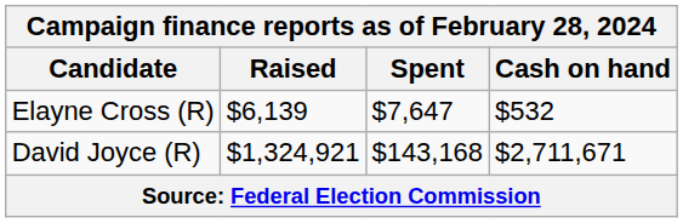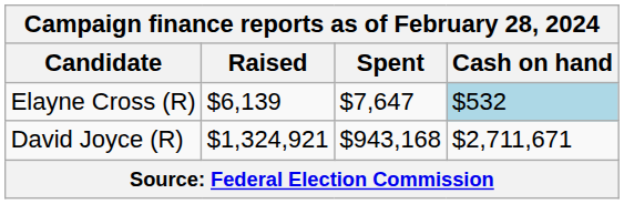Elayne Cross (R) | Cash on hand: no background -> lightblue background
David Joyce (R) | Spent: $143,168 -> $943,168
